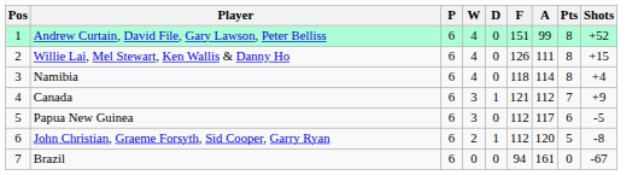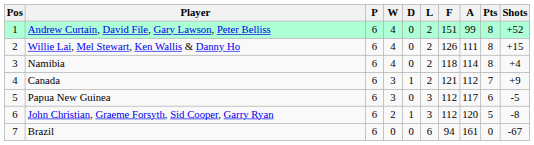+ column: L | 2 | 2 | 2 | 2 | 3 | 3 | 6
